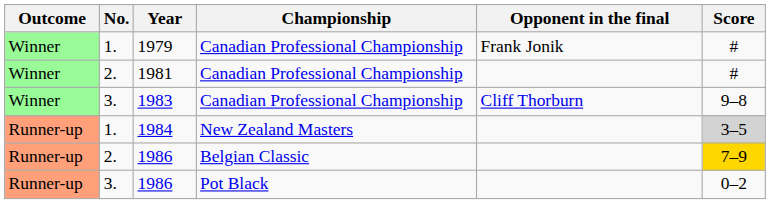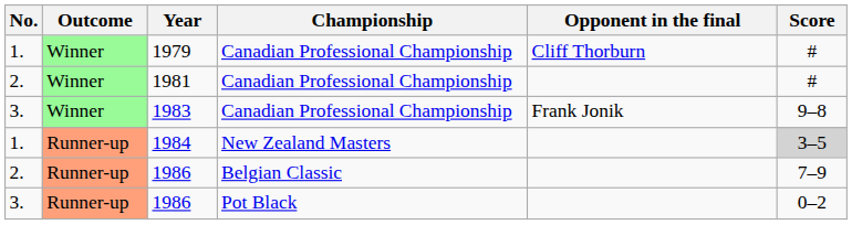columns swapped: Outcome <-> No.
1979 | Opponent in the final: Frank Jonik -> Cliff Thorburn
1983 | Opponent in the final: Cliff Thorburn -> Frank Jonik
1986 / Belgian Classic | Score: gold background -> no background
